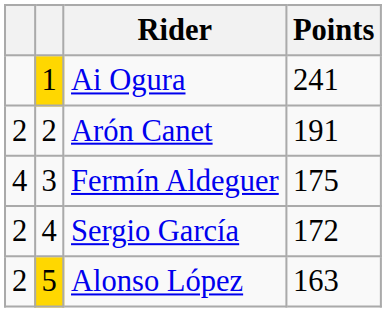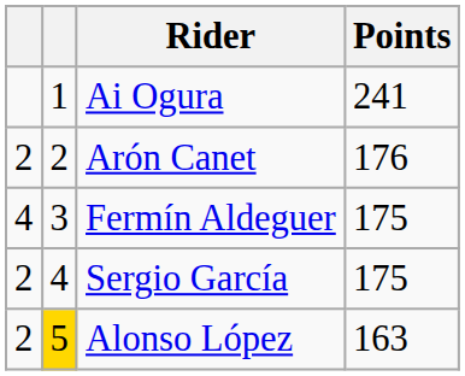Ai Ogura | column 2: gold background -> no background
Arón Canet | Points: 191 -> 176
Sergio García | Points: 172 -> 175
